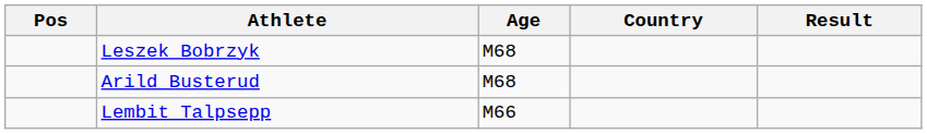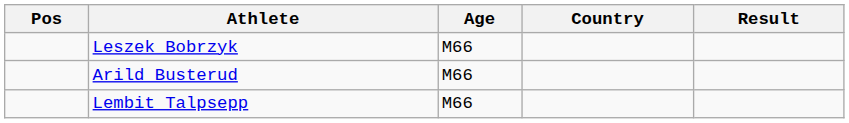Leszek Bobrzyk | Age: M68 -> M66
Arild Busterud | Age: M68 -> M66
